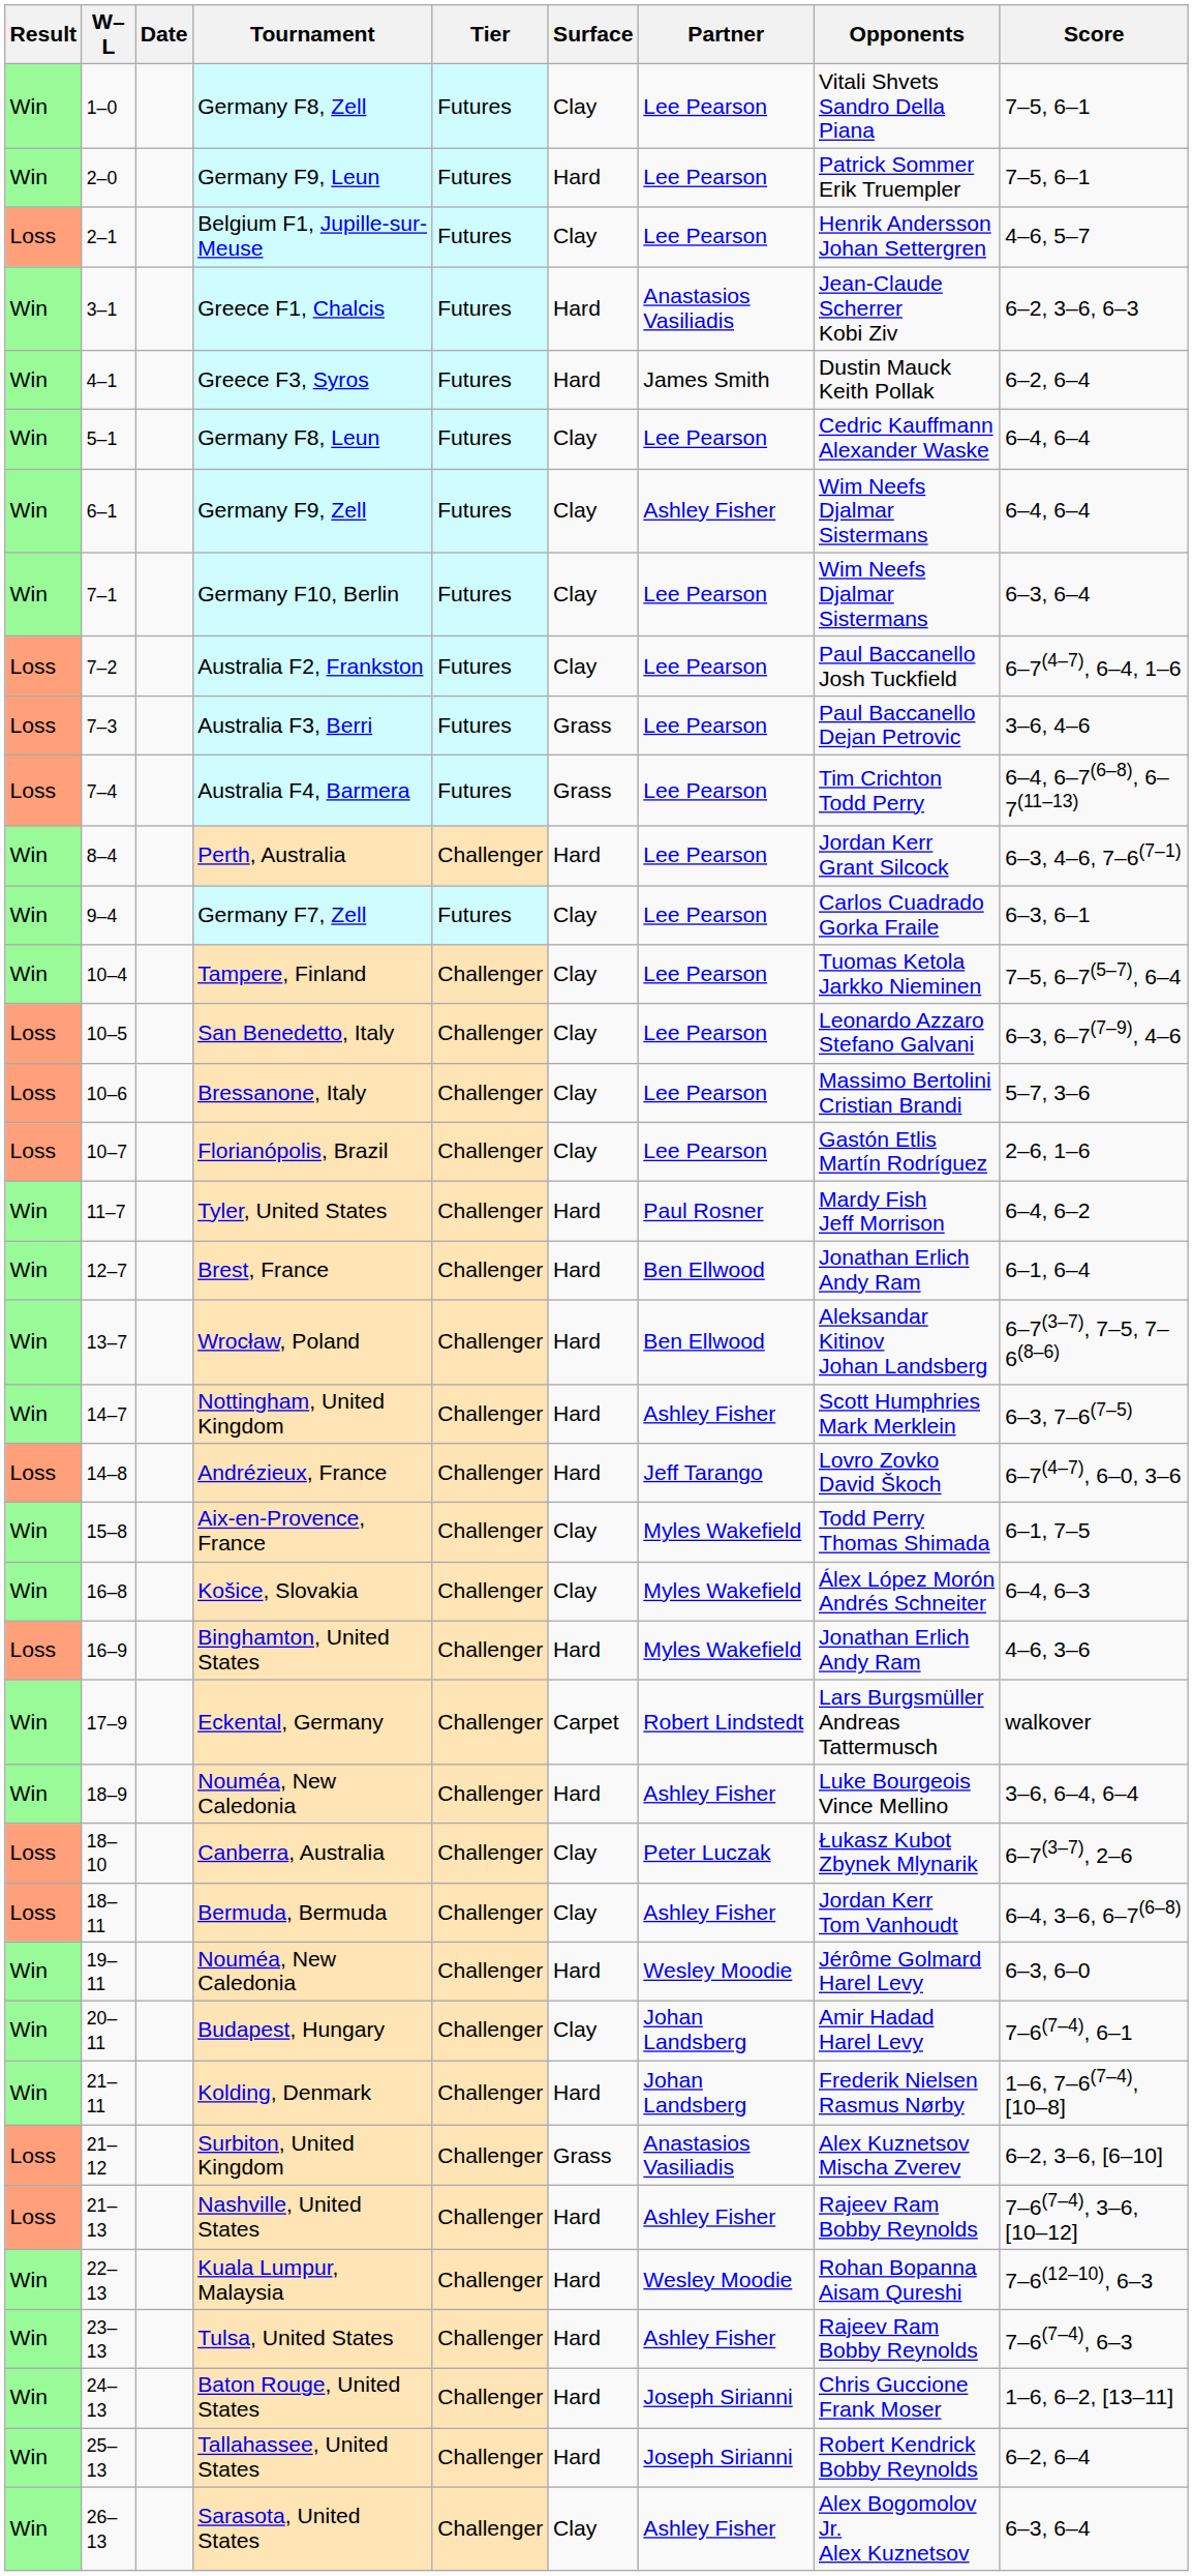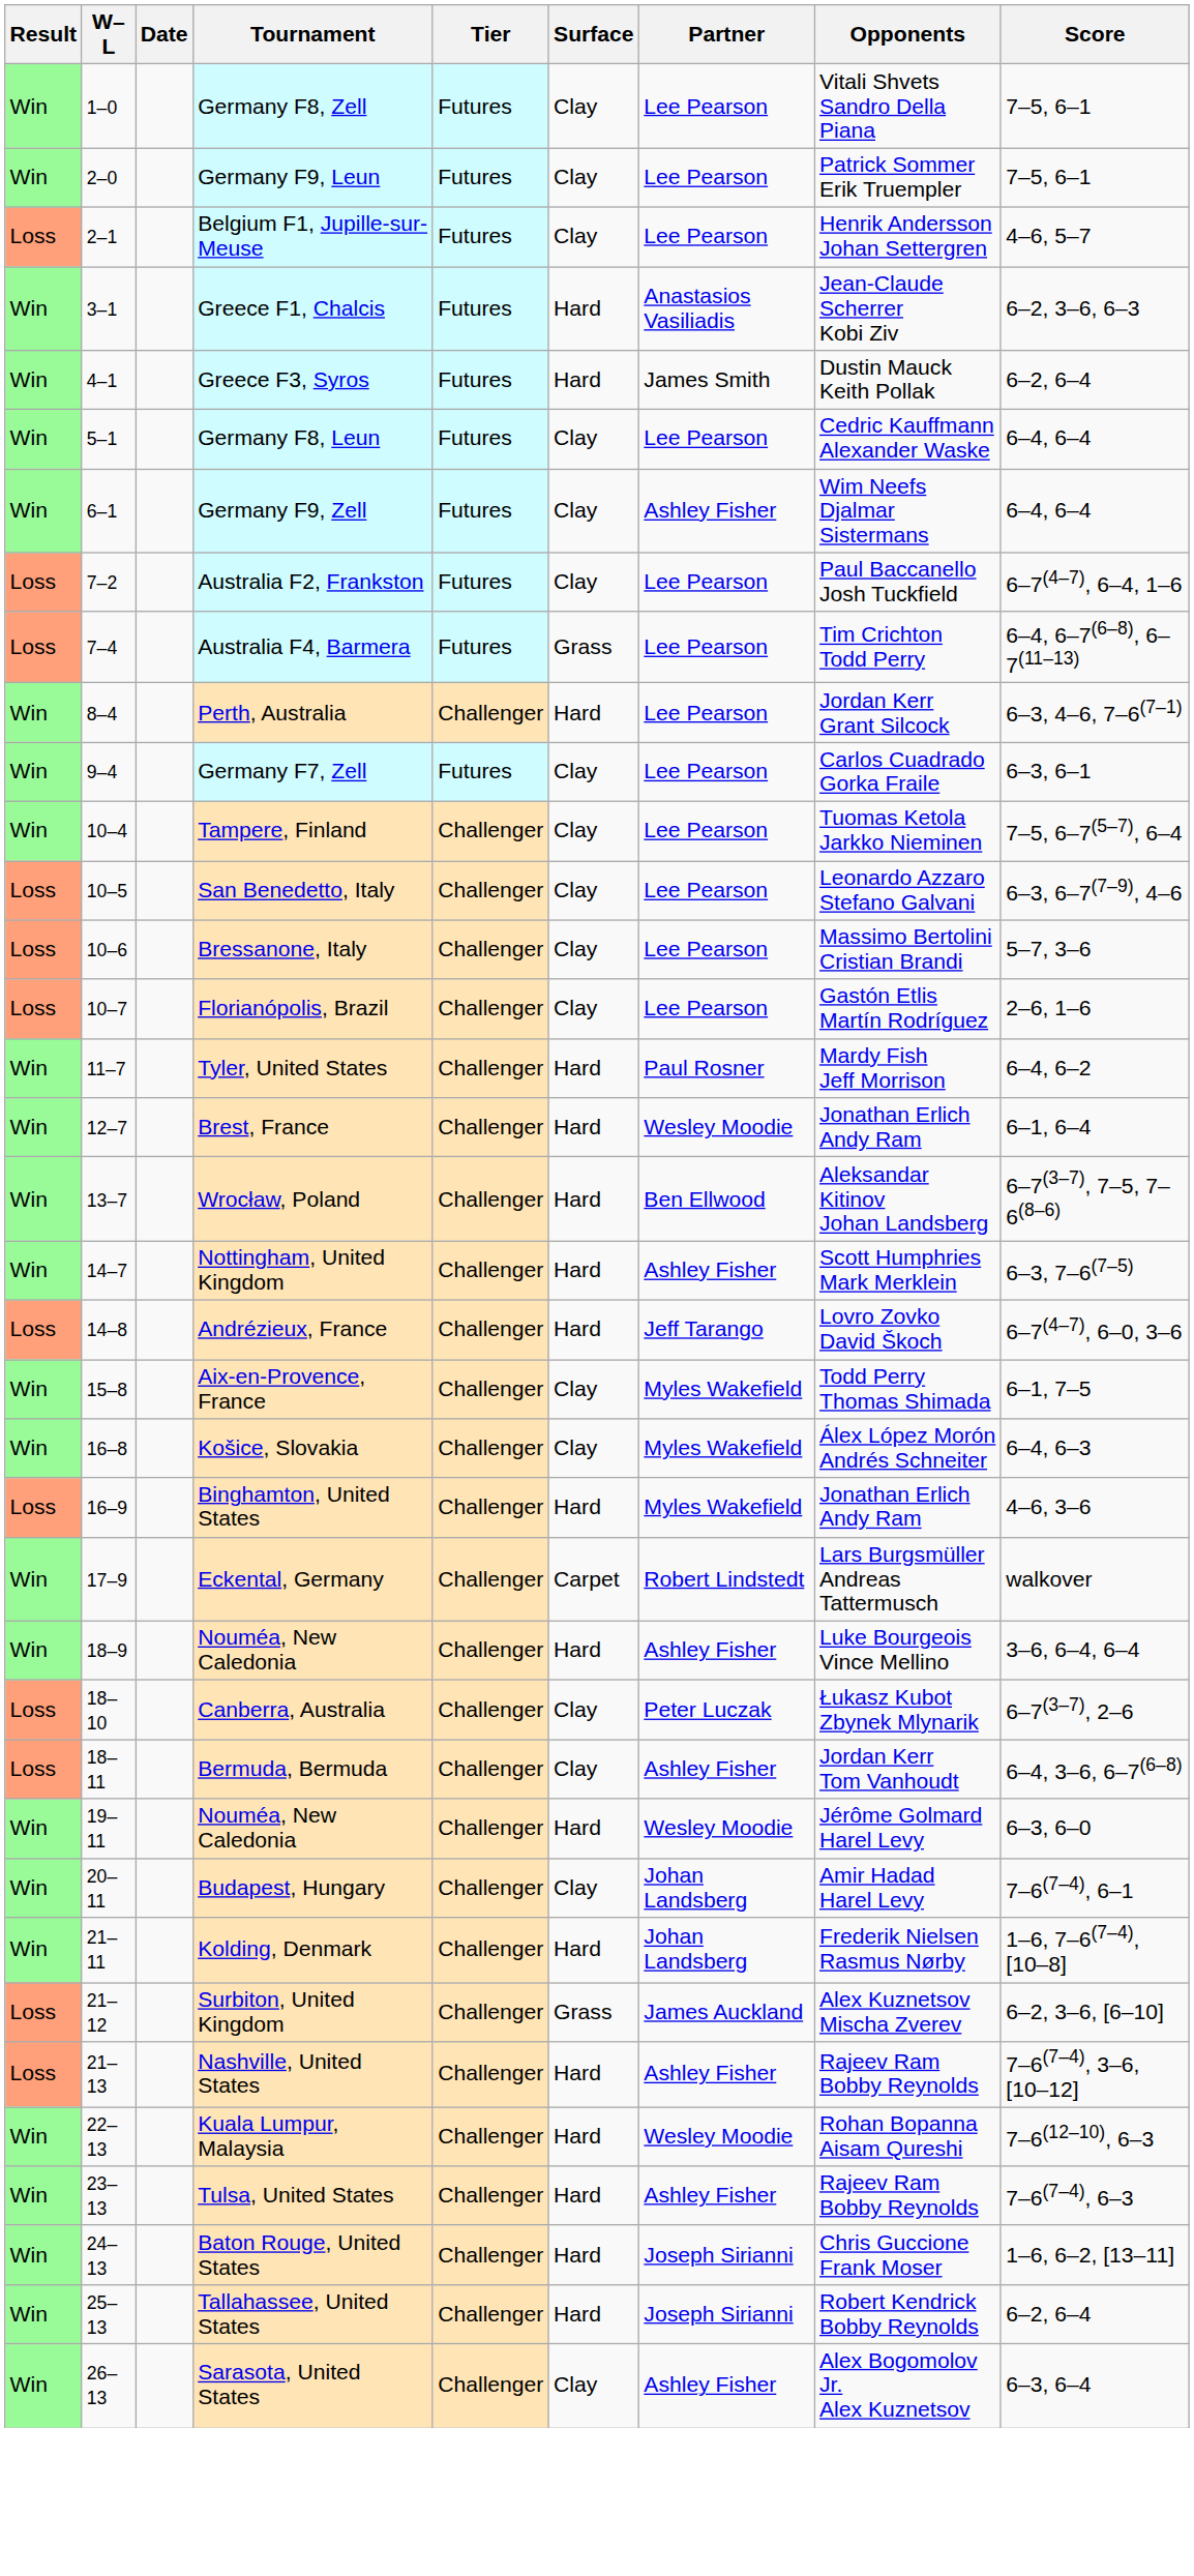Germany F9, Leun | Surface: Hard -> Clay
- row: Win | 7–1 | Germany F10, Berlin | Futures | Clay | Lee Pearson | Wim Neefs Djalmar Sistermans | 6–3, 6–4
- row: Loss | 7–3 | Australia F3, Berri | Futures | Grass | Lee Pearson | Paul Baccanello Dejan Petrovic | 3–6, 4–6
Brest, France | Partner: Ben Ellwood -> Wesley Moodie
Surbiton, United Kingdom | Partner: Anastasios Vasiliadis -> James Auckland
